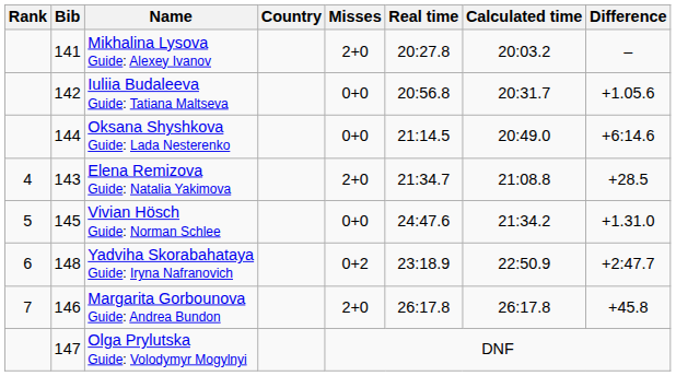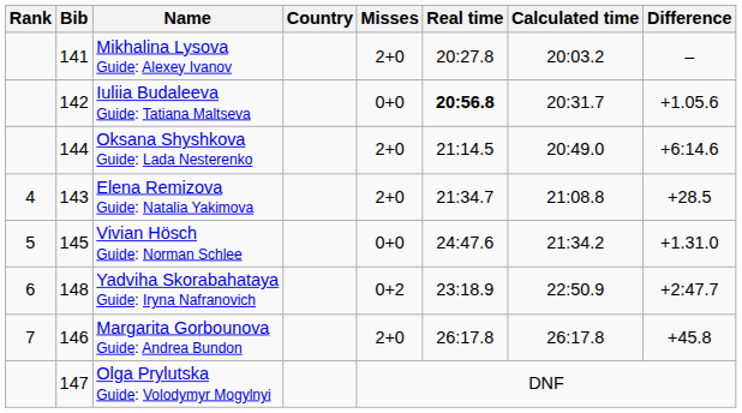Iuliia Budaleeva Guide: Tatiana Maltseva | Real time: normal -> bold
Oksana Shyshkova Guide: Lada Nesterenko | Misses: 0+0 -> 2+0
